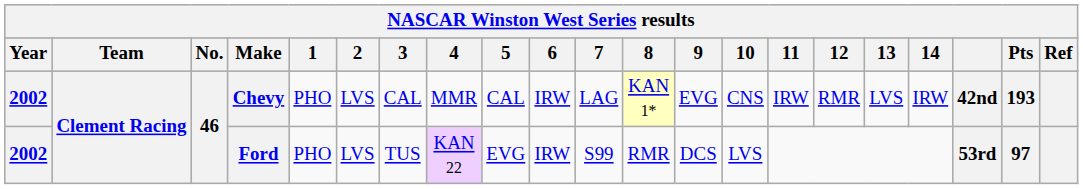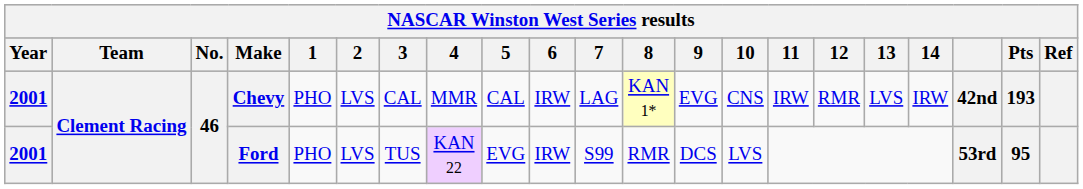Chevy | Year: 2002 -> 2001
Ford | Year: 2002 -> 2001
Ford | Pts: 97 -> 95
